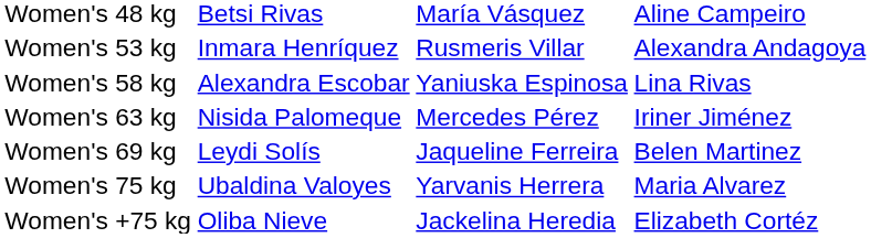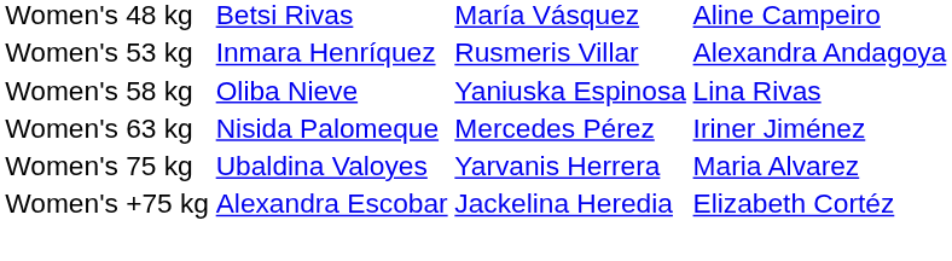Women's 58 kg | column 2: Alexandra Escobar -> Oliba Nieve
- row: Women's 69 kg | Leydi Solís | Jaqueline Ferreira | Belen Martinez
Women's +75 kg | column 2: Oliba Nieve -> Alexandra Escobar
